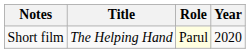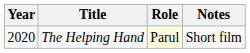columns swapped: Year <-> Notes
